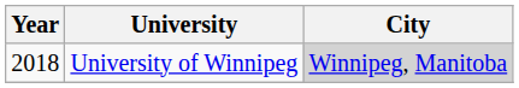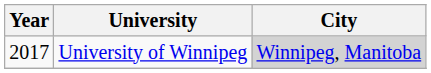University of Winnipeg | Year: 2018 -> 2017
